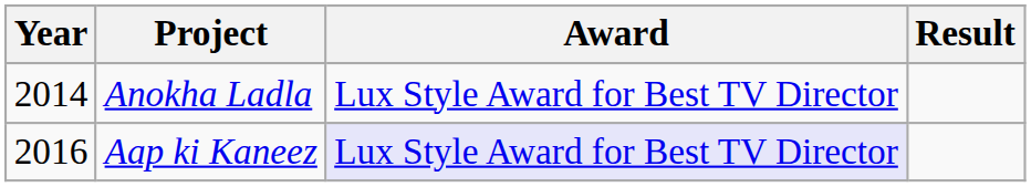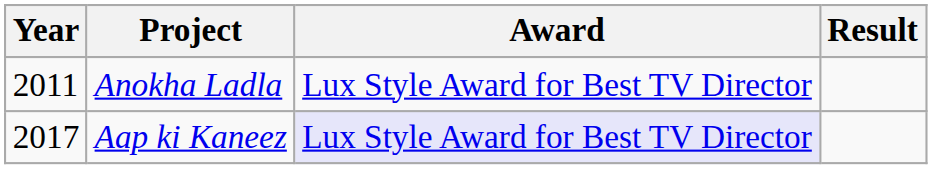Anokha Ladla | Year: 2014 -> 2011
Aap ki Kaneez | Year: 2016 -> 2017
